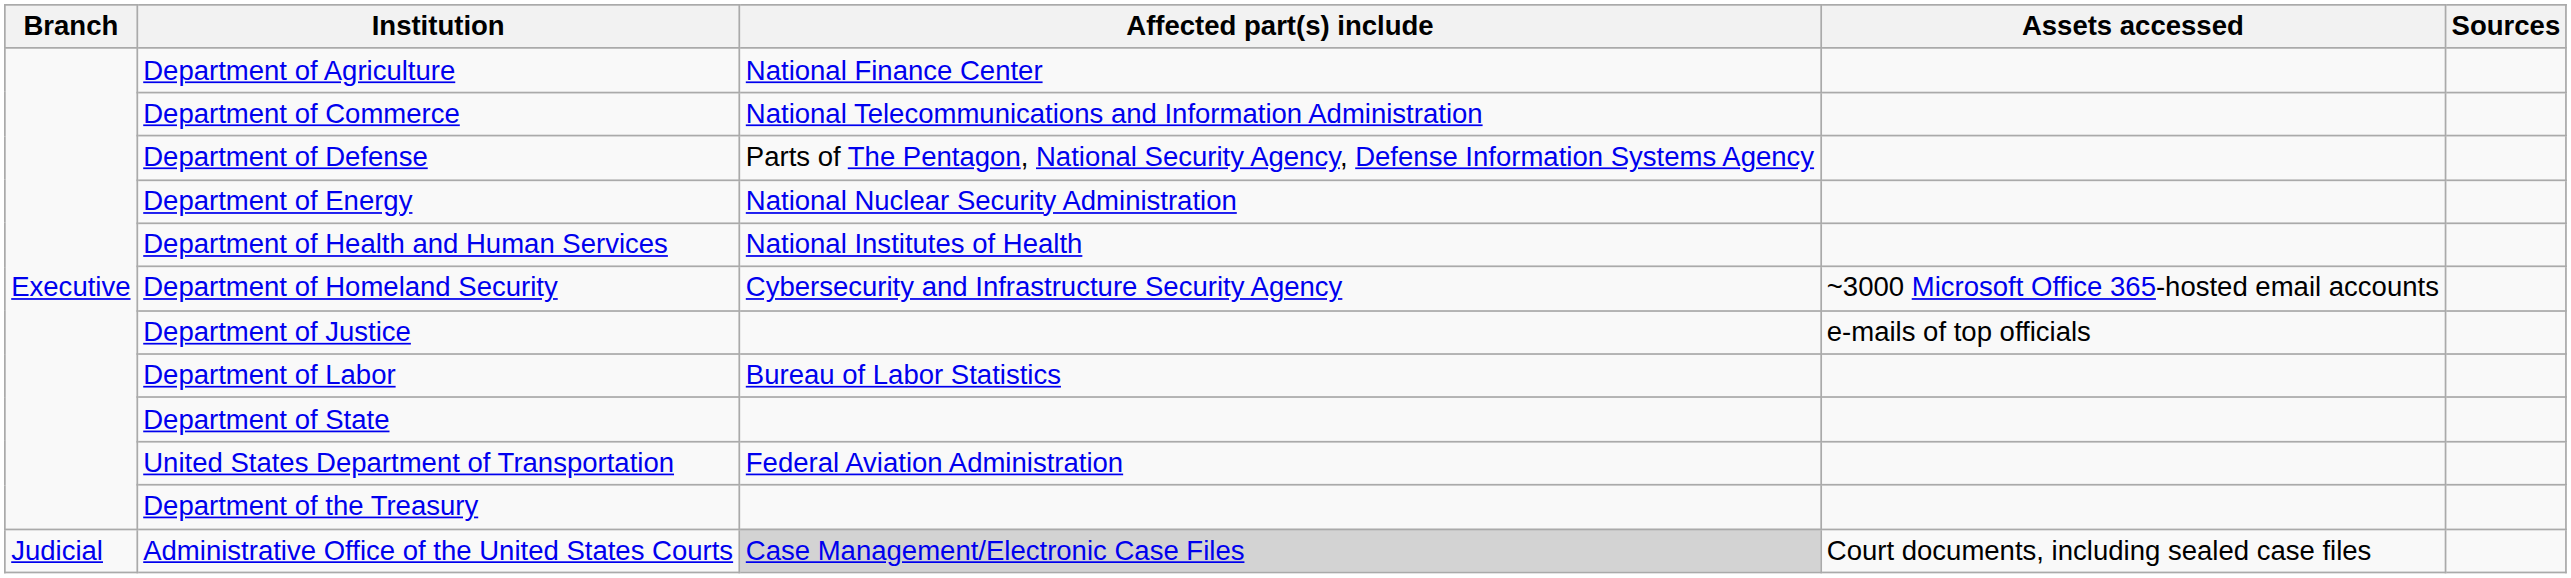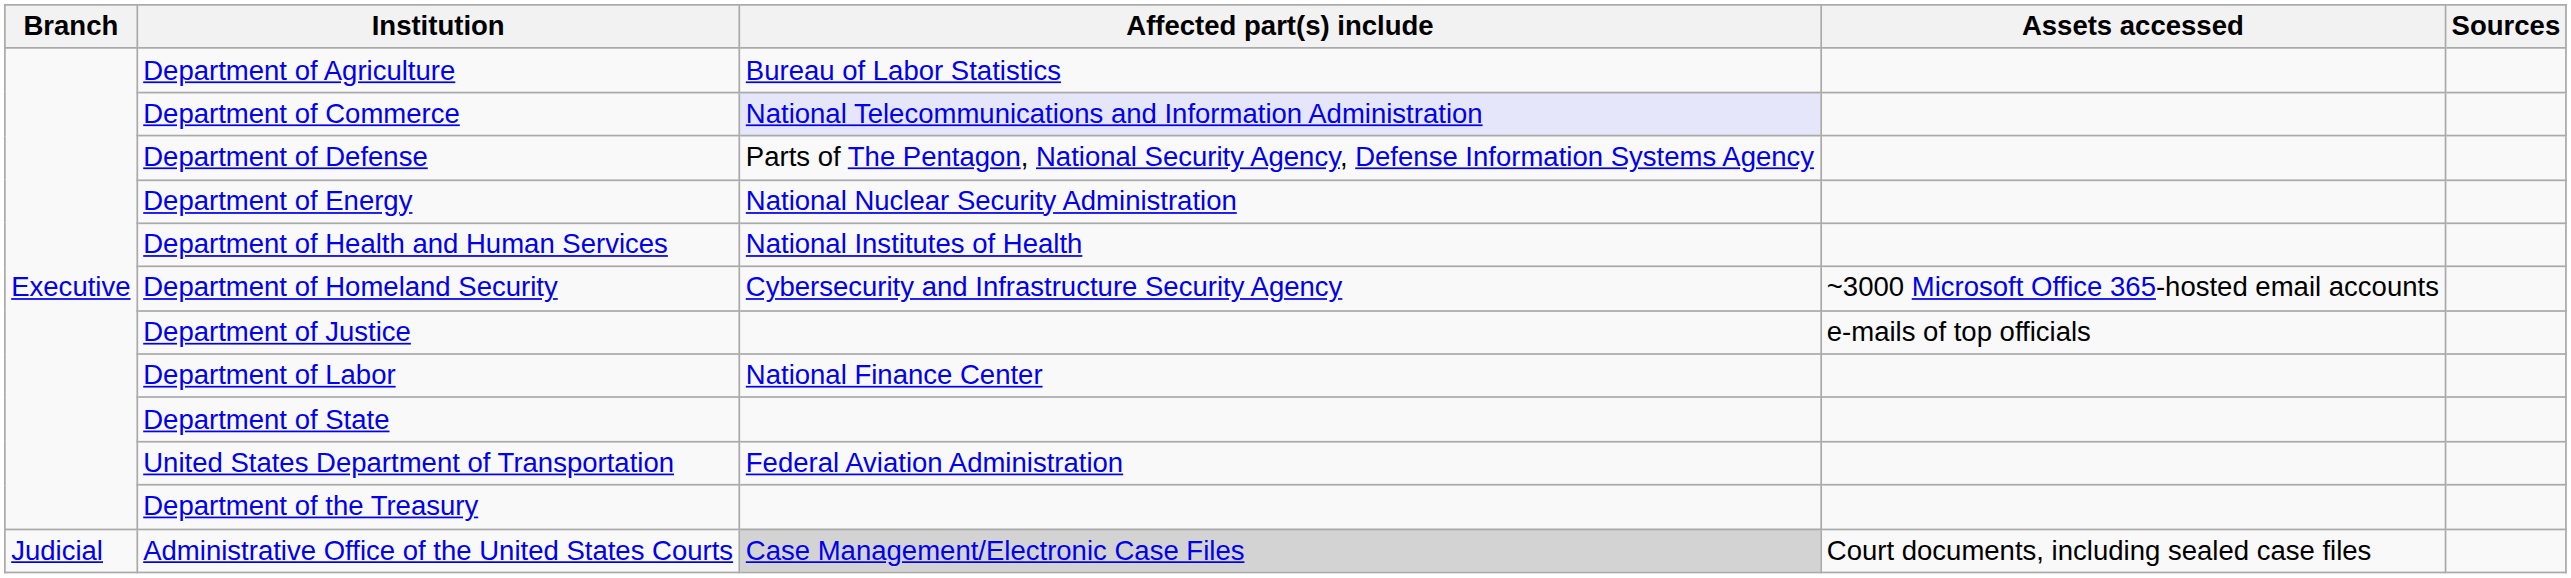Department of Agriculture | Affected part(s) include: National Finance Center -> Bureau of Labor Statistics
Department of Commerce | Affected part(s) include: no background -> lavender background
Department of Labor | Affected part(s) include: Bureau of Labor Statistics -> National Finance Center
